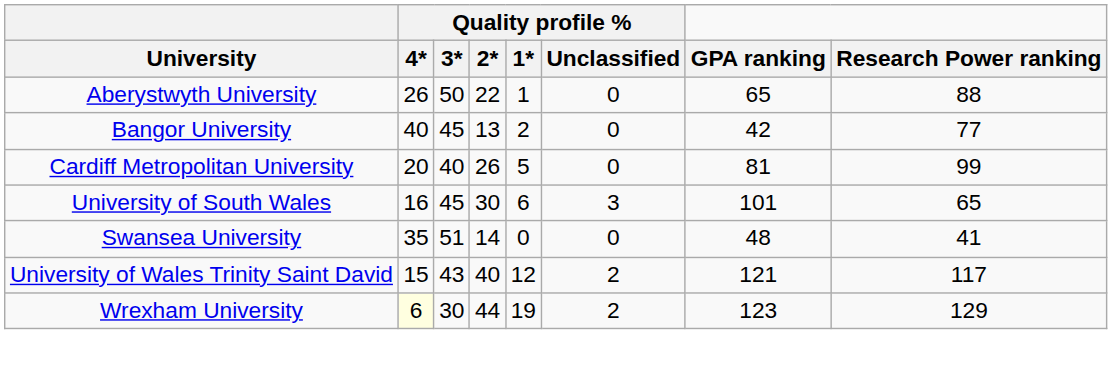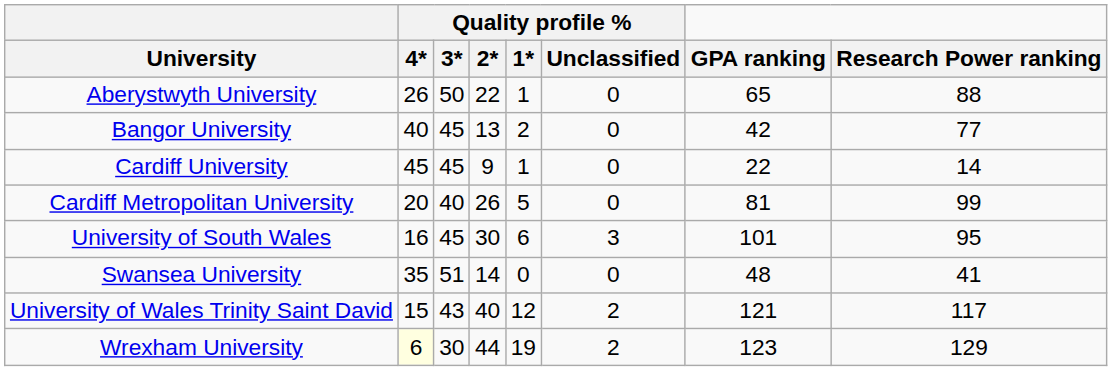+ row: Cardiff University | 45 | 45 | 9 | 1 | 0 | 22 | 14
University of South Wales | Research Power ranking: 65 -> 95
